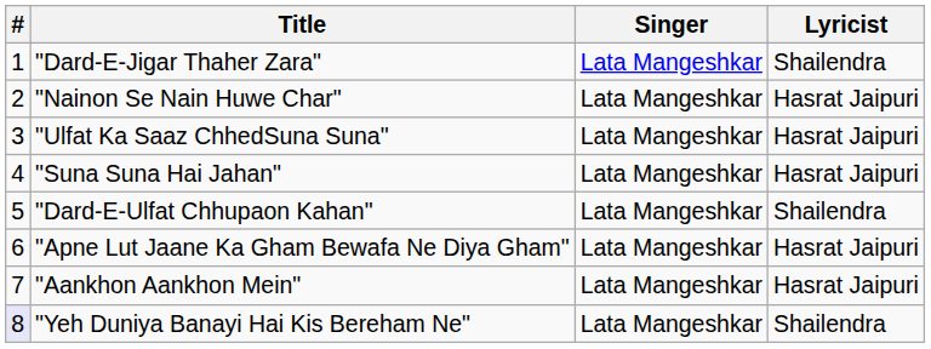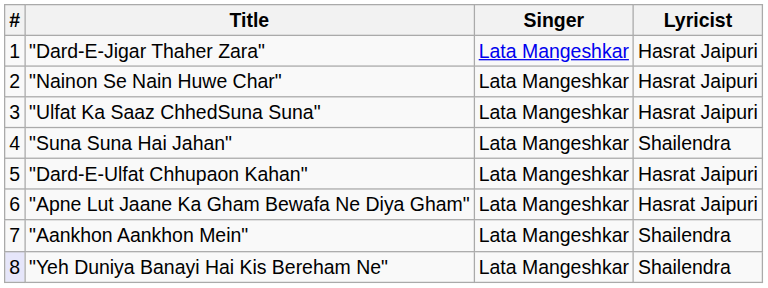"Dard-E-Jigar Thaher Zara" | Lyricist: Shailendra -> Hasrat Jaipuri
"Suna Suna Hai Jahan" | Lyricist: Hasrat Jaipuri -> Shailendra
"Dard-E-Ulfat Chhupaon Kahan" | Lyricist: Shailendra -> Hasrat Jaipuri
"Aankhon Aankhon Mein" | Lyricist: Hasrat Jaipuri -> Shailendra
